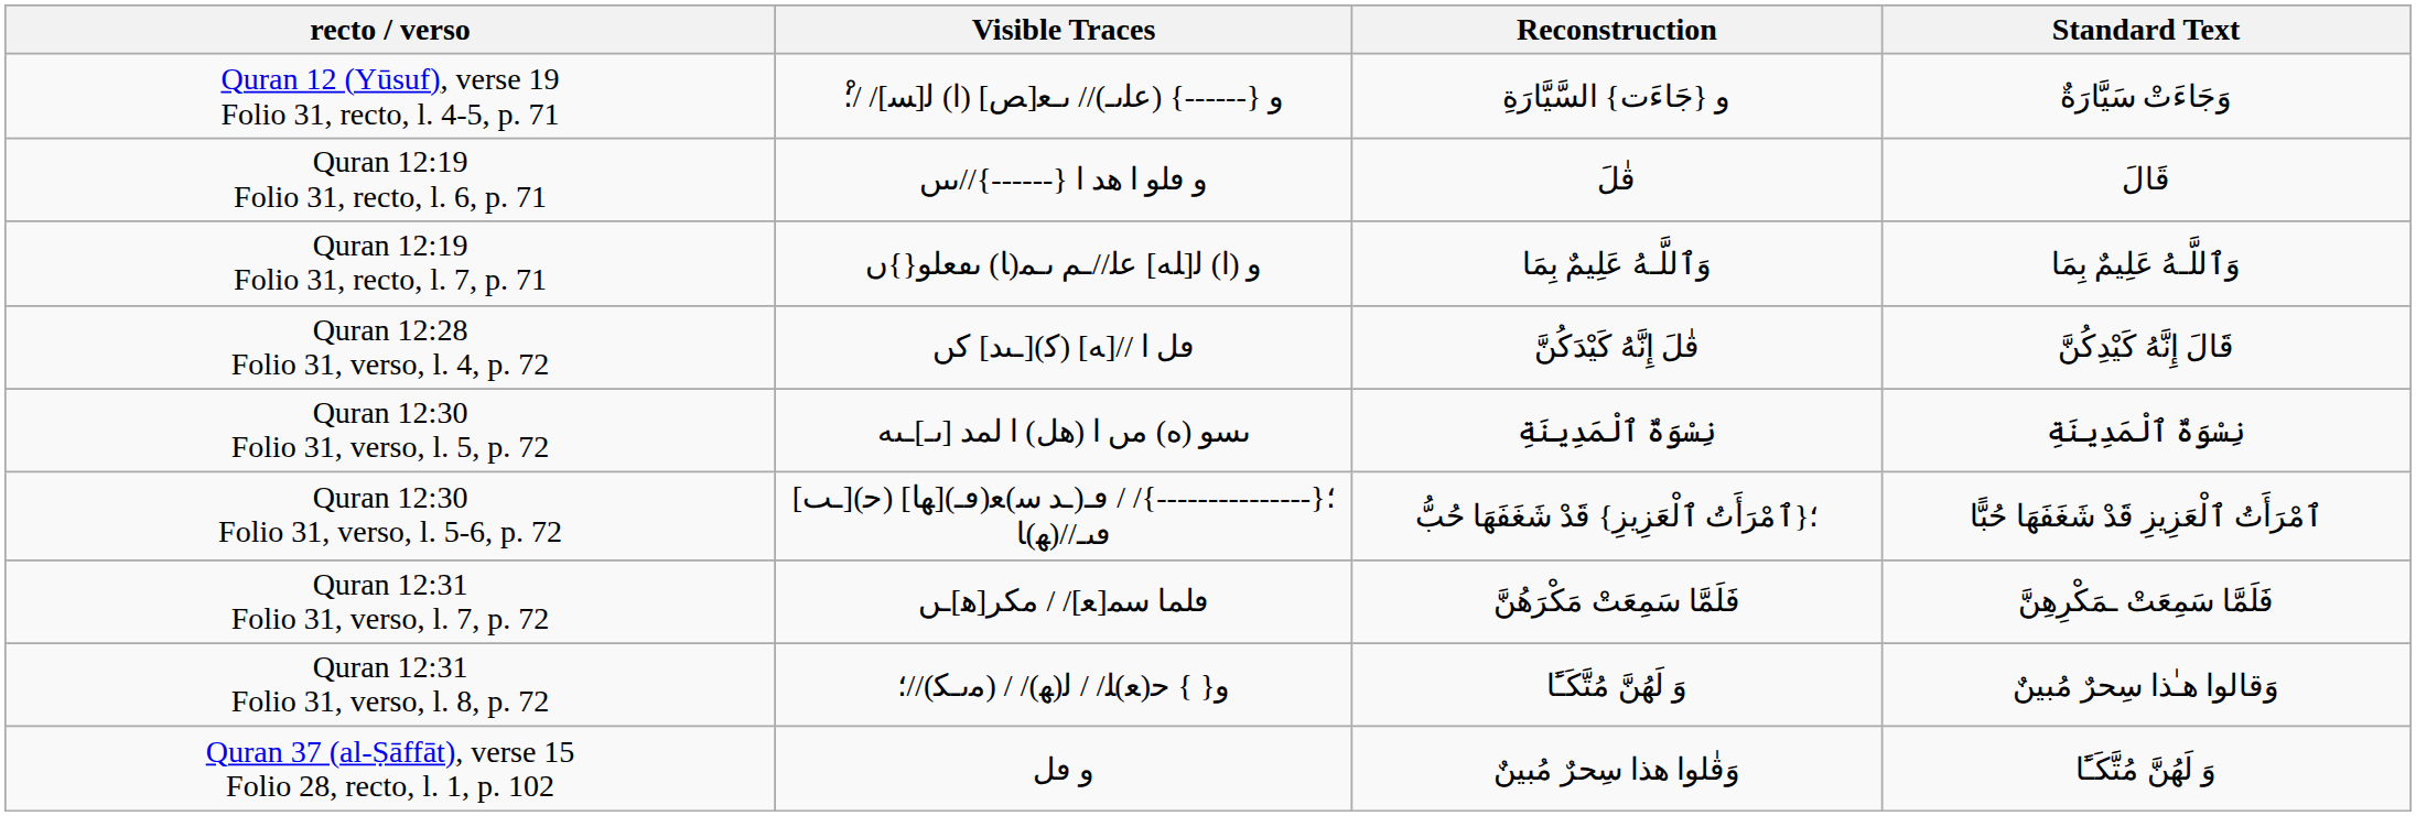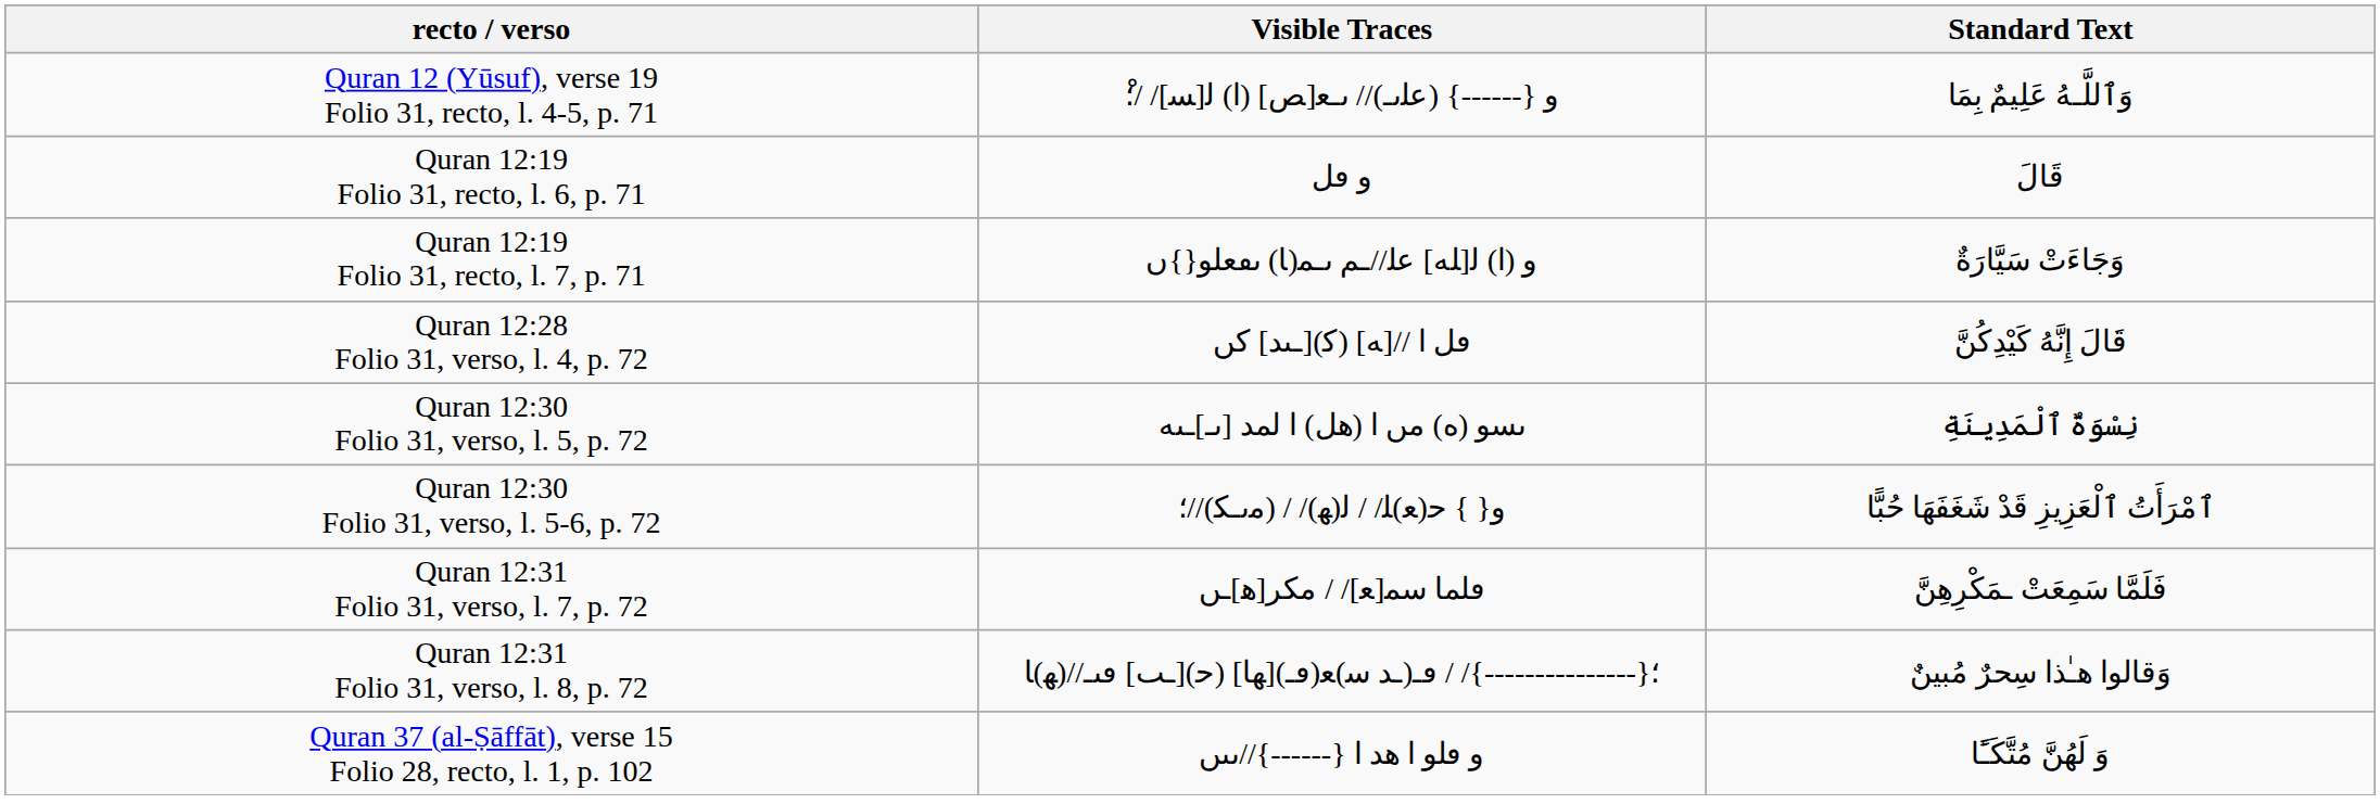- column: Reconstruction | و {جَاءَت} السَّيَّارَةِ | قٰلَ | وَٱللَّـهُ عَلِيمٌ بِمَا | قٰلَ إِنَّهُ كَيْدَكُنَّ | نِسْوَةٌ ٱلْمَدِينَةِ | ؛{ٱمْرَأَتُ ٱلْعَزِيزِ} قَدْ شَغَفَهَا حُبُّ | فَلَمَّا سَمِعَتْ مَكْرَهُنَّ | وَ لَهُنَّ مُتَّكَـًٔا | وَقٰلوا هذا سِحرٌ مُبينٌ
Quran 12 (Yūsuf), verse 19 Folio 31, recto, l. 4-5, p. 71 | Standard Text: وَجَاءَتْ سَيَّارَةٌ -> وَٱللَّـهُ عَلِيمٌ بِمَا
Quran 12:19 Folio 31, recto, l. 6, p. 71 | Visible Traces: و ٯلو ا هد ا {------}//ٮٮں -> و ٯل
Quran 12:19 Folio 31, recto, l. 7, p. 71 | Standard Text: وَٱللَّـهُ عَلِيمٌ بِمَا -> وَجَاءَتْ سَيَّارَةٌ
Quran 12:30 Folio 31, verso, l. 5-6, p. 72 | Visible Traces: ؛{---------------}/ / ٯـ(ـﺪ ﺳ)ﻌ(ڡـ)[ﻬﺎ] (ﺣ)[ـٮ] ڡٮـ//(ﻬ)ﺎ -> و{ } ﺣ(ﻌ)ﻠ/ / ﻟ(ﻬ)/ / (ﻣٮـﮑ)//؛
Quran 12:31 Folio 31, verso, l. 8, p. 72 | Visible Traces: و{ } ﺣ(ﻌ)ﻠ/ / ﻟ(ﻬ)/ / (ﻣٮـﮑ)//؛ -> ؛{---------------}/ / ٯـ(ـﺪ ﺳ)ﻌ(ڡـ)[ﻬﺎ] (ﺣ)[ـٮ] ڡٮـ//(ﻬ)ﺎ
Quran 37 (al-Ṣāffāt), verse 15 Folio 28, recto, l. 1, p. 102 | Visible Traces: و ٯل -> و ٯلو ا هد ا {------}//ٮٮں
